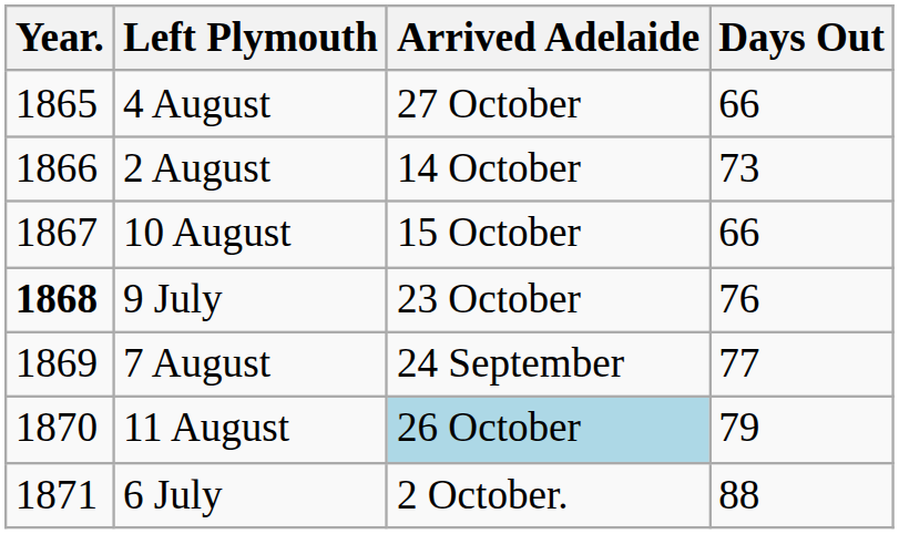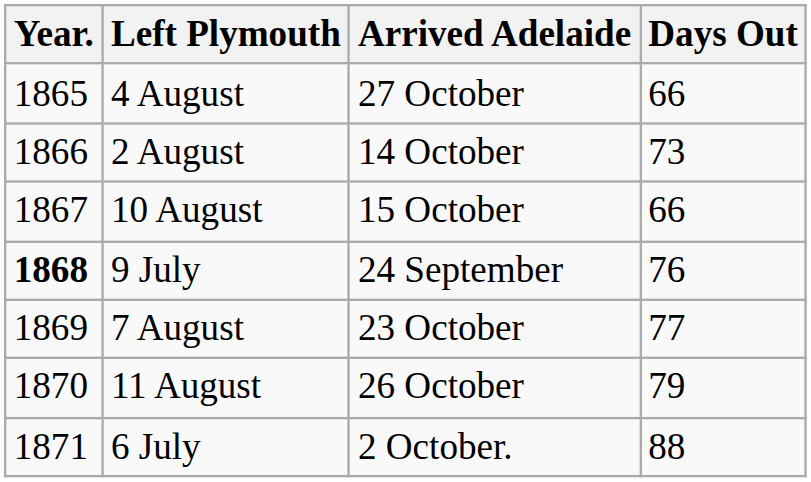9 July | Arrived Adelaide: 23 October -> 24 September
7 August | Arrived Adelaide: 24 September -> 23 October
11 August | Arrived Adelaide: lightblue background -> no background
